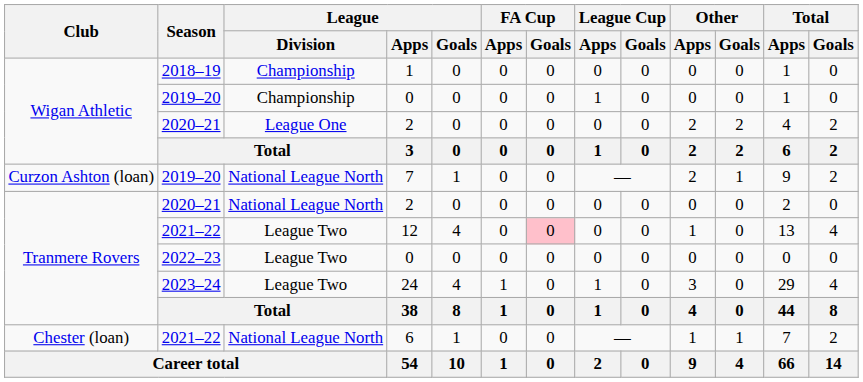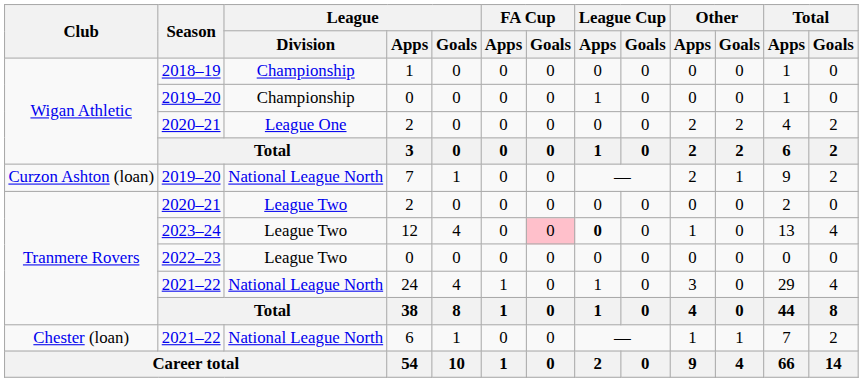Tranmere Rovers / 2 | League / Division: National League North -> League Two
12 | Season: 2021–22 -> 2023–24
12 | League Cup / Apps: normal -> bold
24 | Season: 2023–24 -> 2021–22
24 | League / Division: League Two -> National League North
